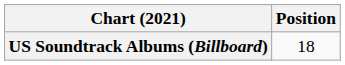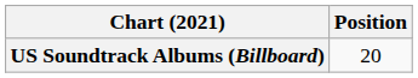US Soundtrack Albums (Billboard) | Position: 18 -> 20
